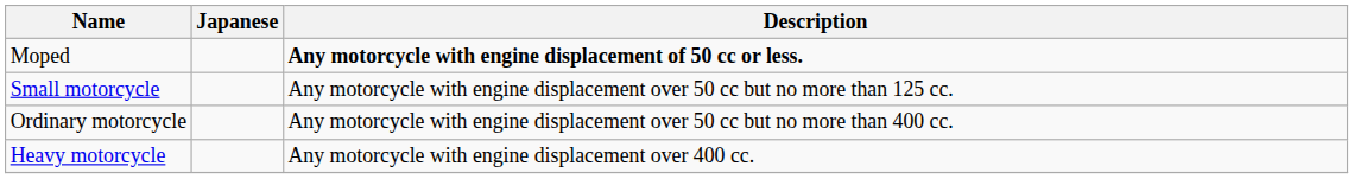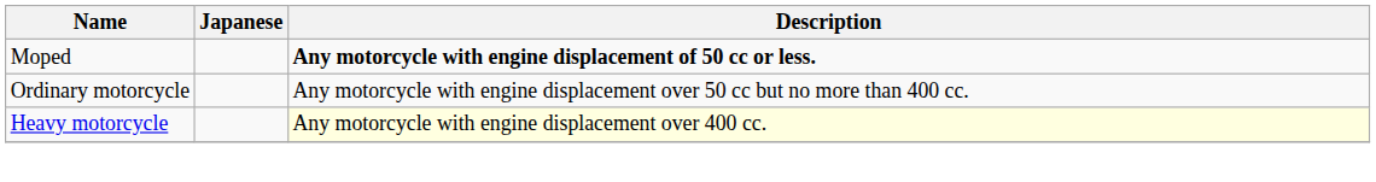- row: Small motorcycle | Any motorcycle with engine displacement over 50 cc but no more than 125 cc.
Heavy motorcycle | Description: no background -> lightyellow background
